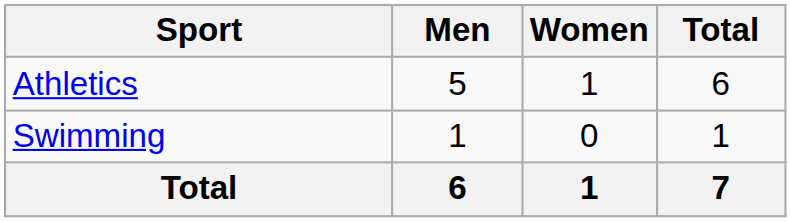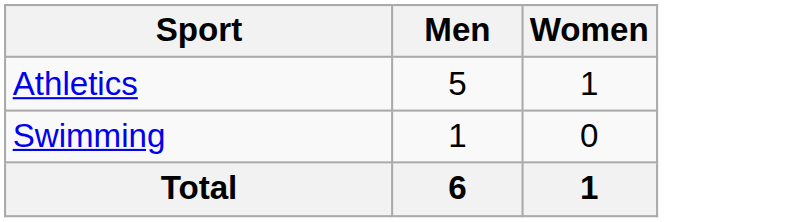- column: Total | 6 | 1 | 7
